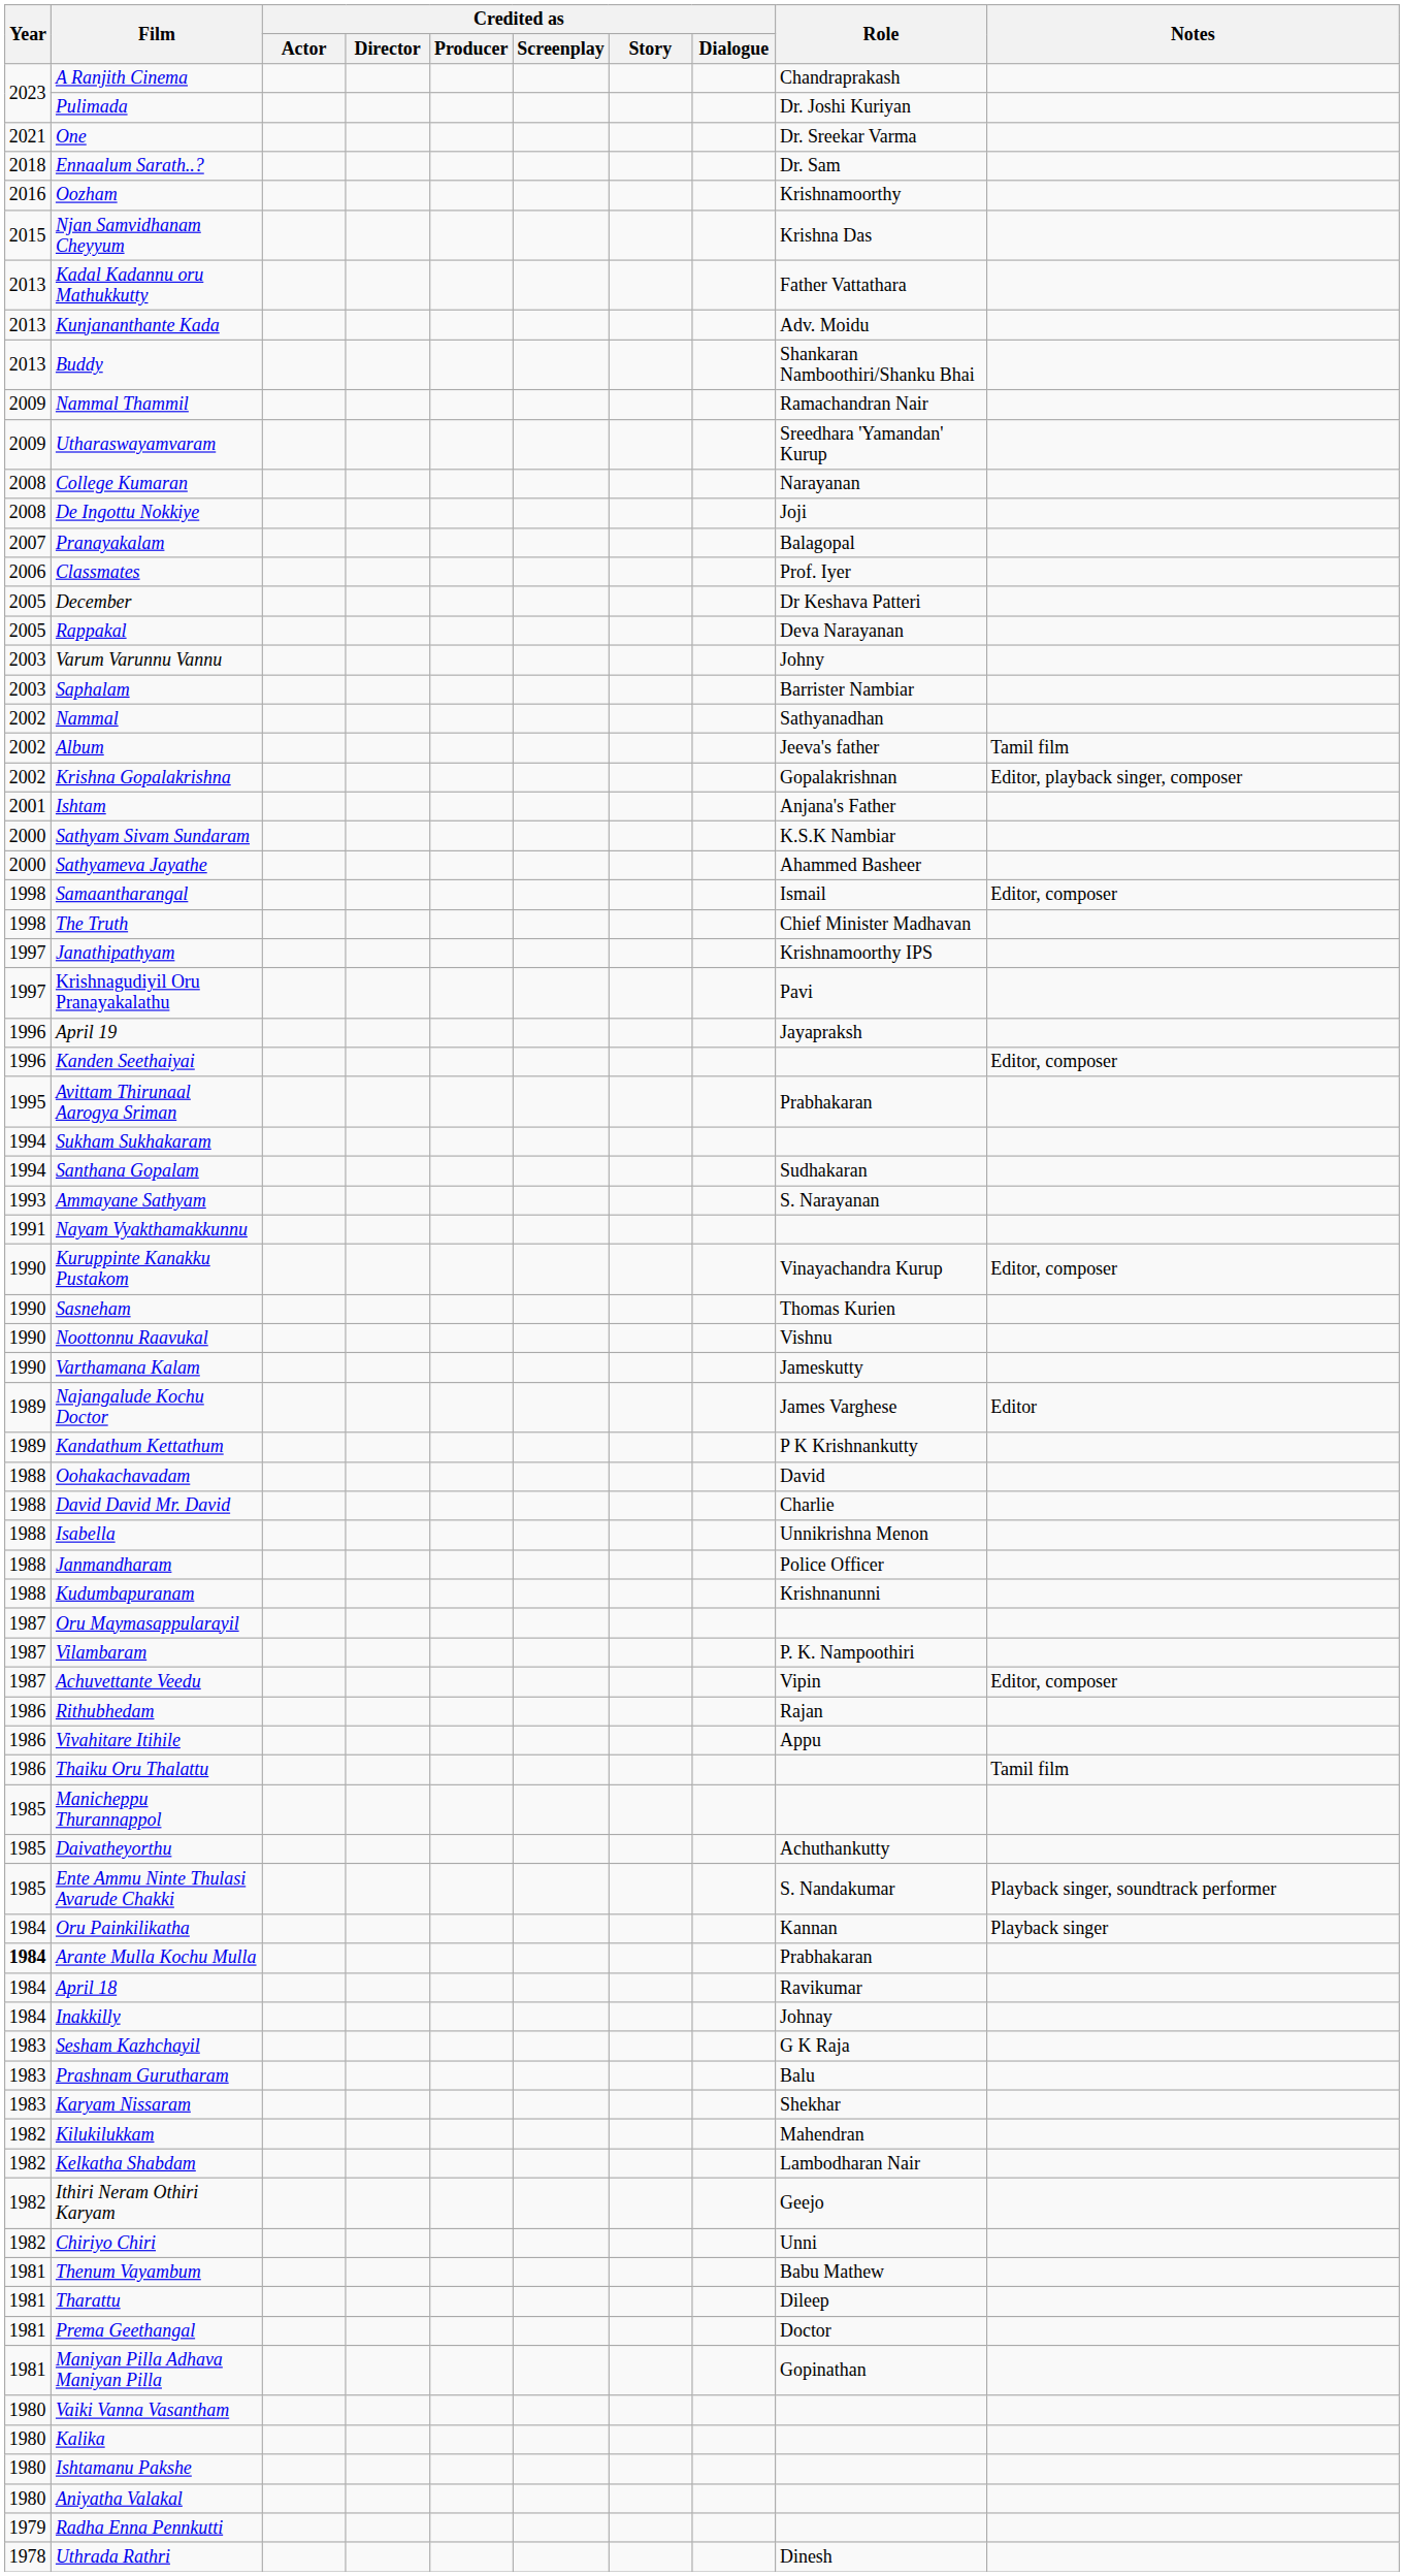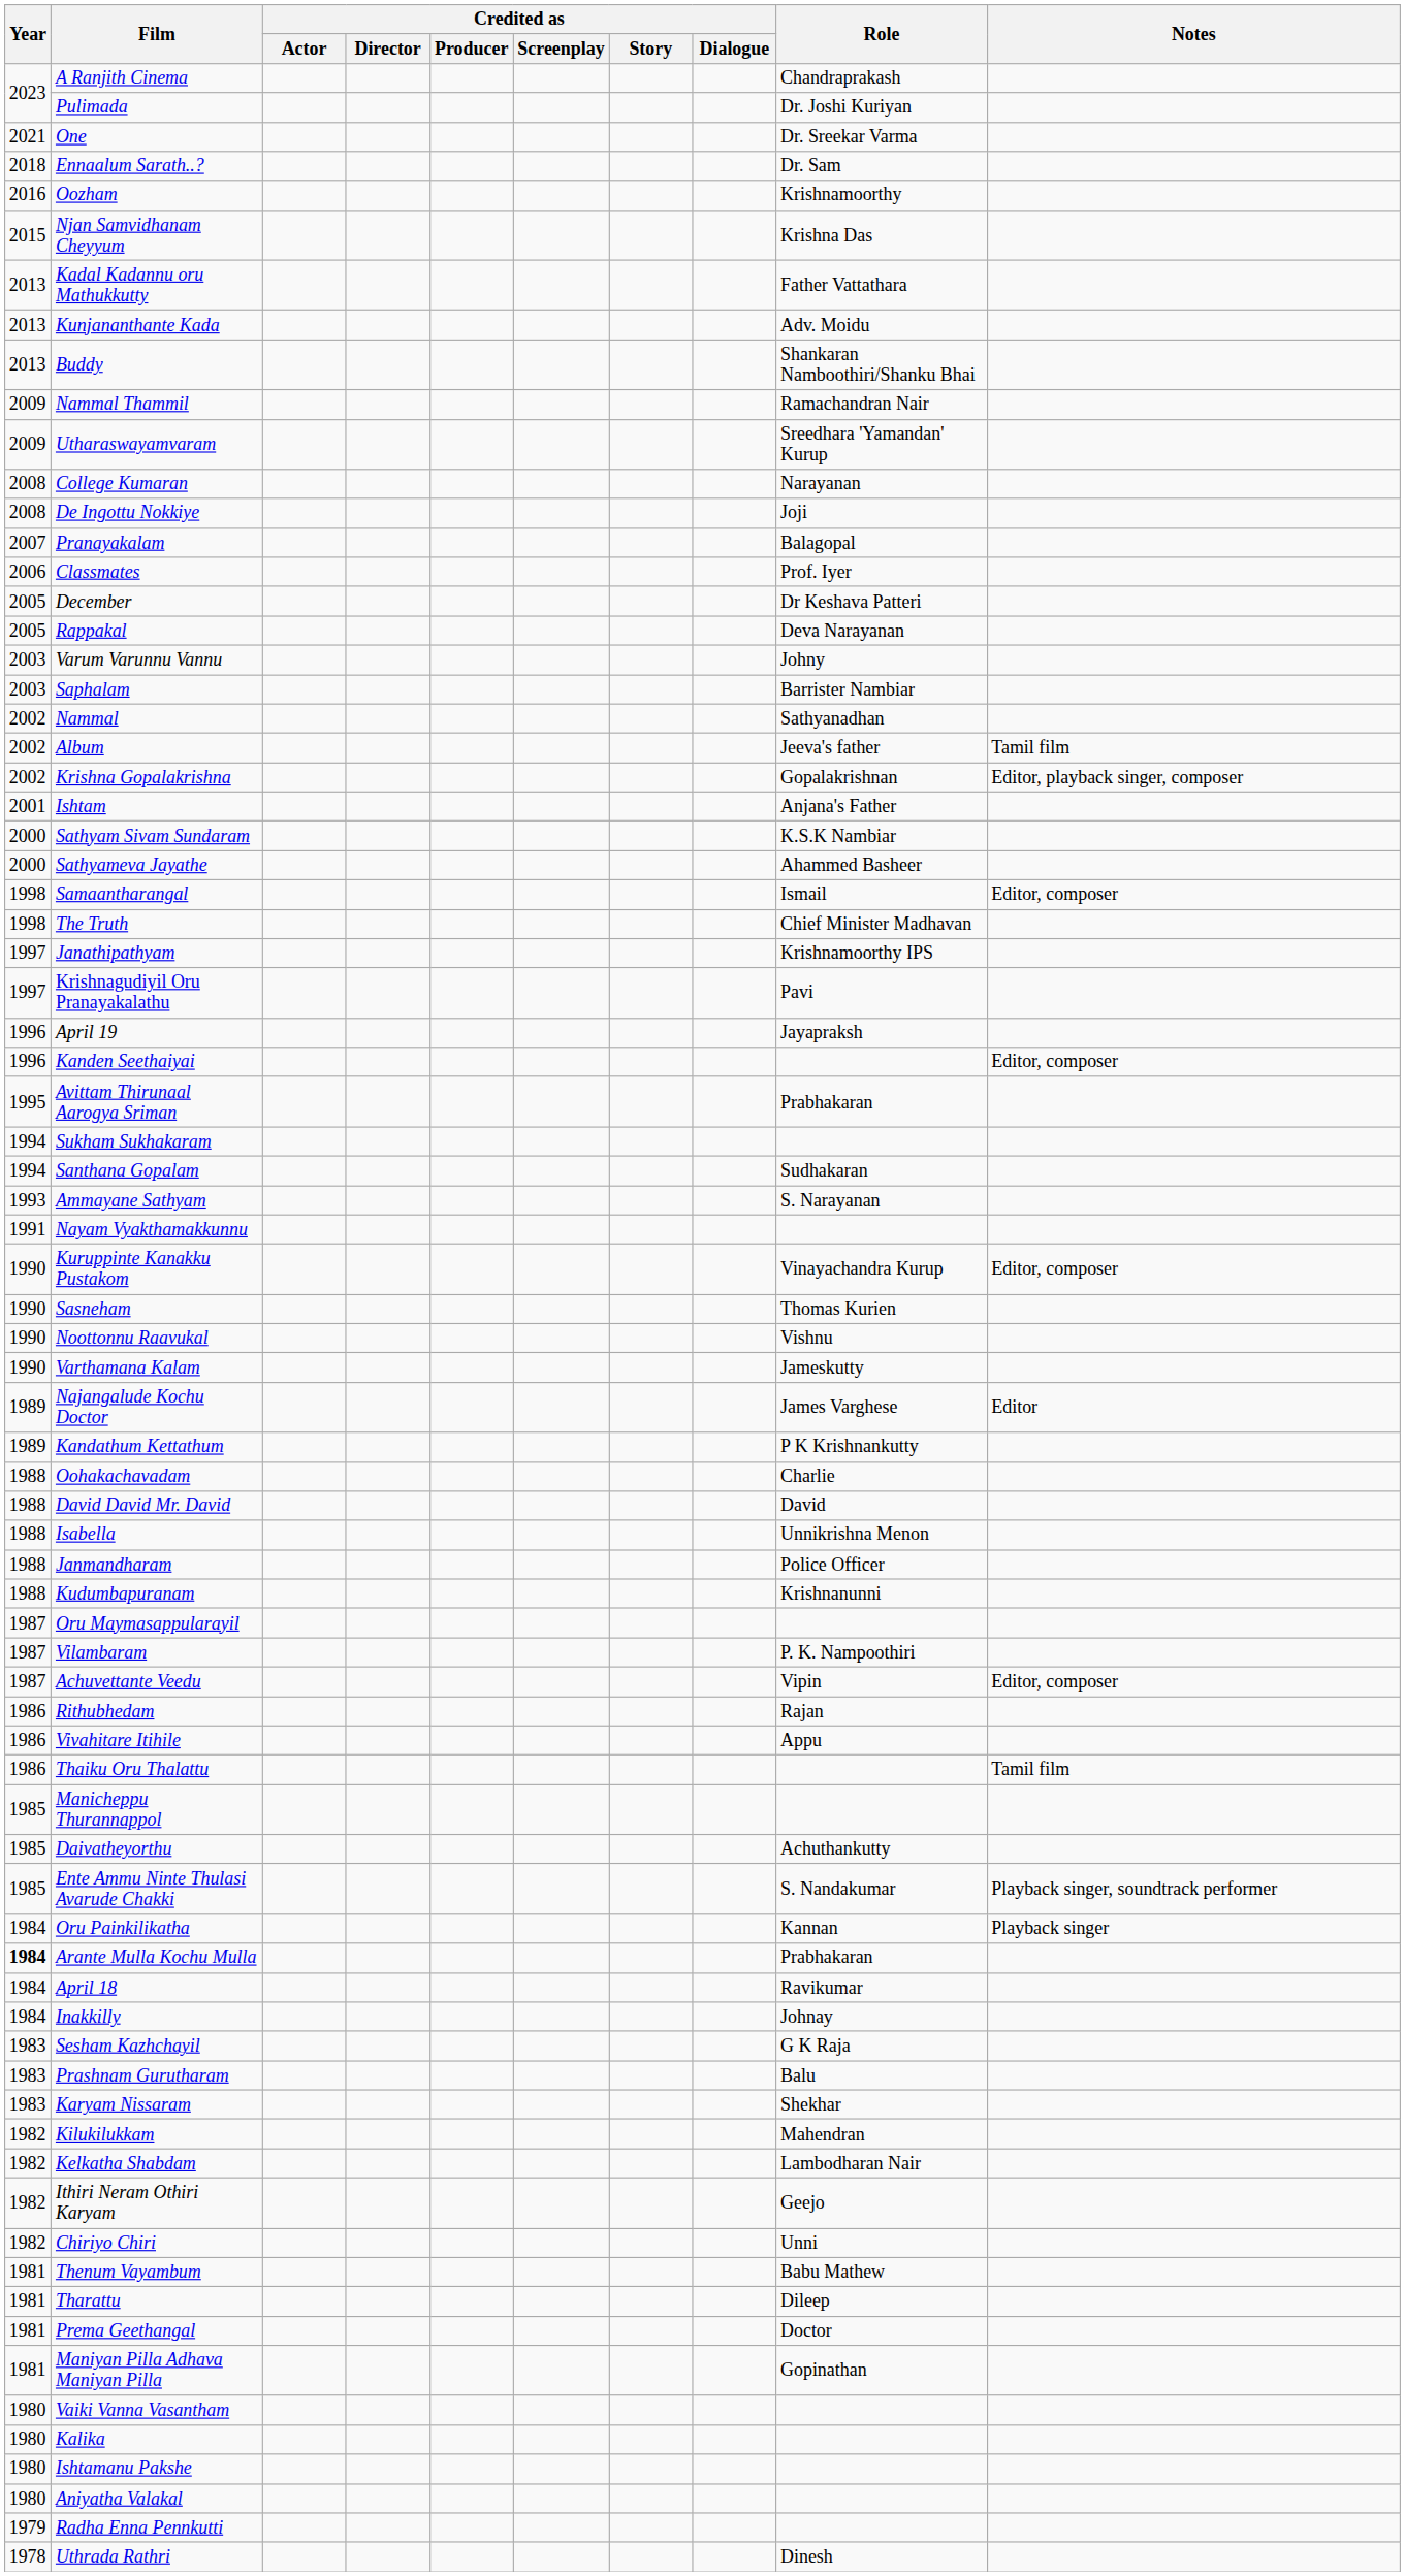Oohakachavadam | Role: David -> Charlie
David David Mr. David | Role: Charlie -> David
